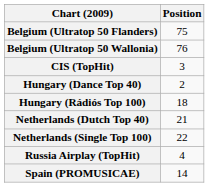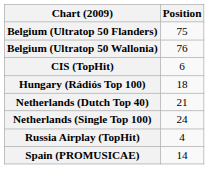CIS (TopHit) | Position: 3 -> 6
- row: Hungary (Dance Top 40) | 2
Netherlands (Single Top 100) | Position: 22 -> 24
